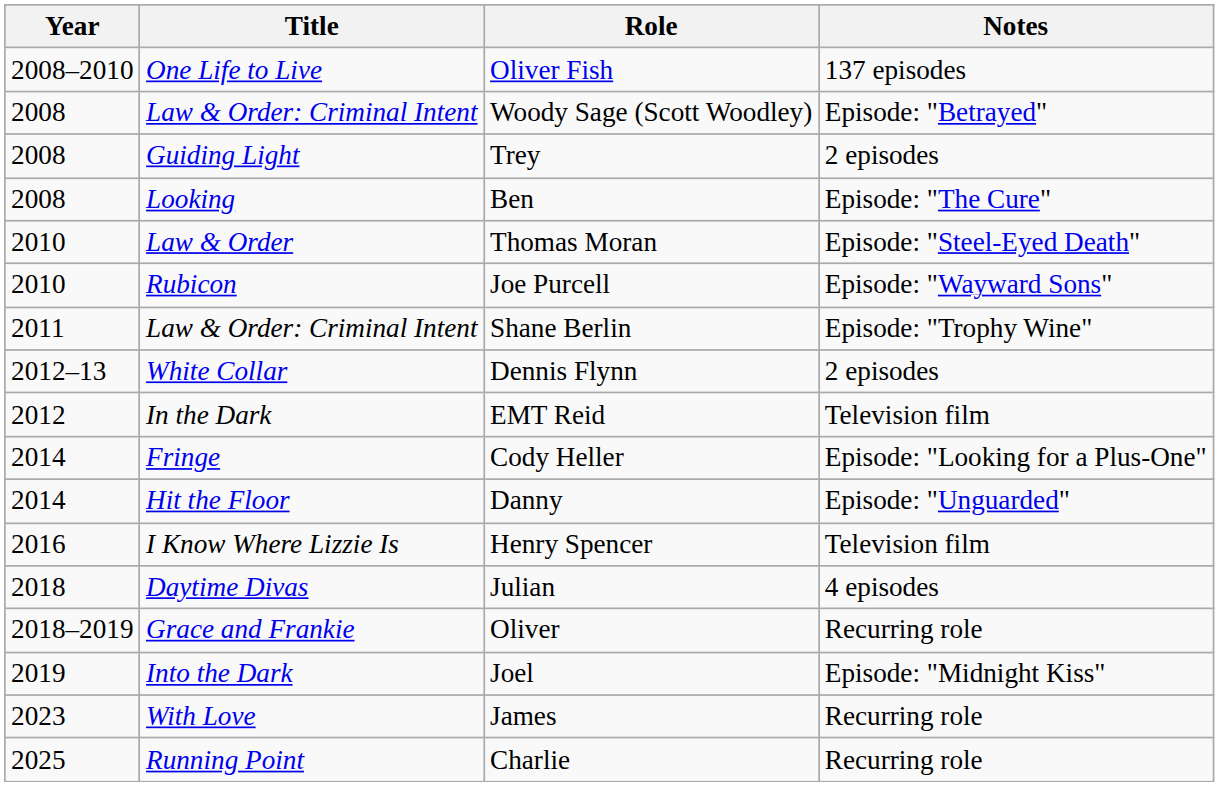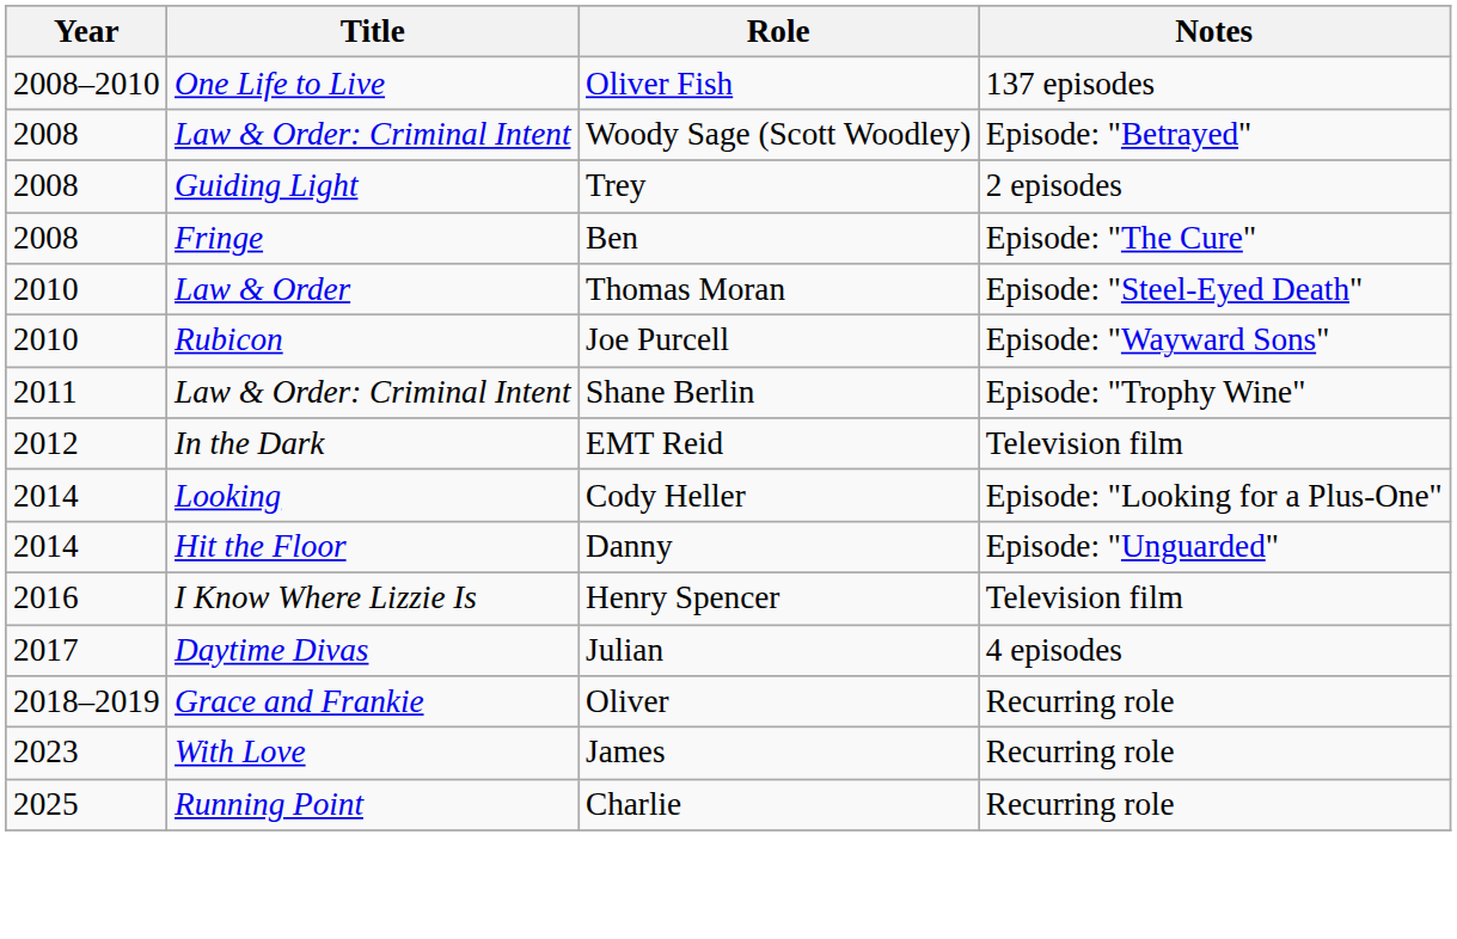Ben | Title: Looking -> Fringe
- row: 2012–13 | White Collar | Dennis Flynn | 2 episodes
Cody Heller | Title: Fringe -> Looking
Julian | Year: 2018 -> 2017
- row: 2019 | Into the Dark | Joel | Episode: "Midnight Kiss"
